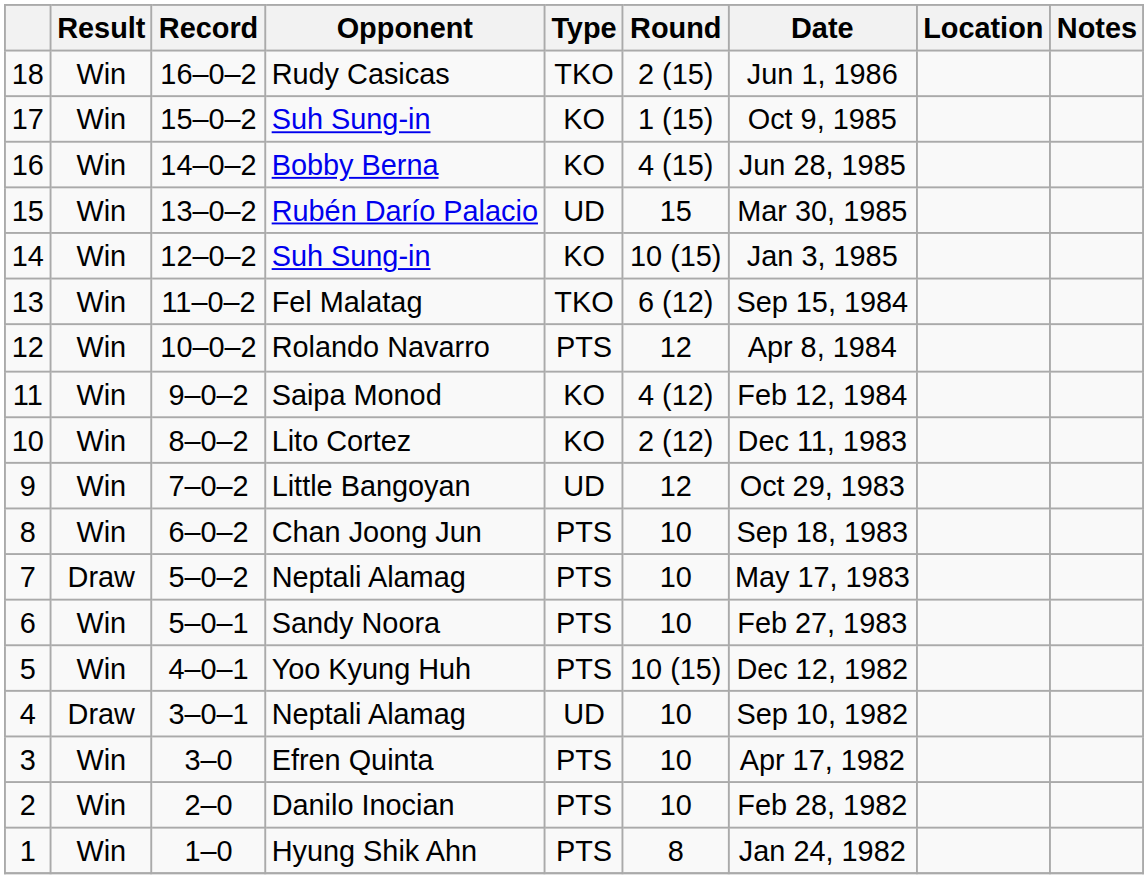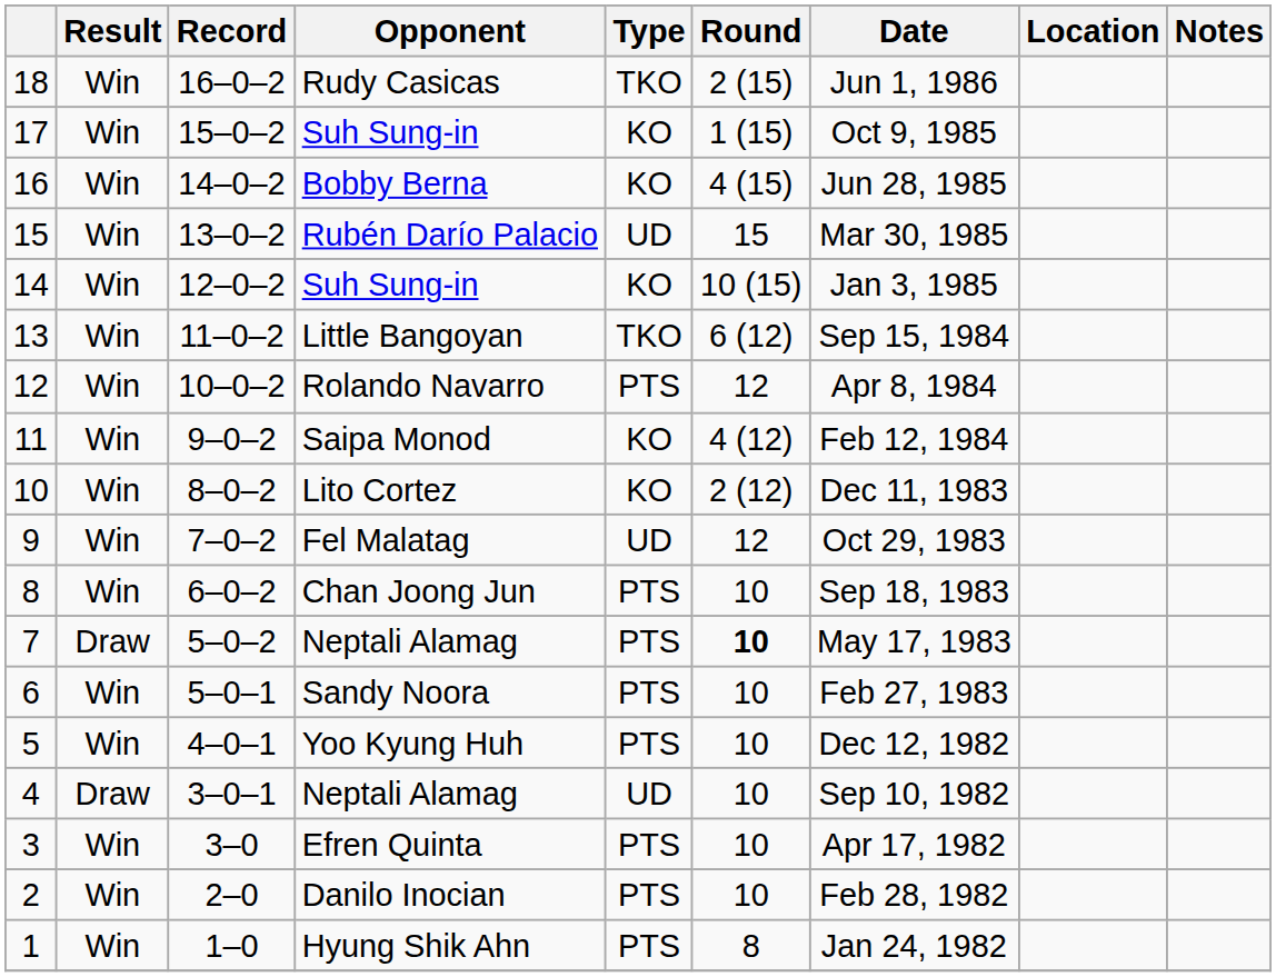13 | Opponent: Fel Malatag -> Little Bangoyan
9 | Opponent: Little Bangoyan -> Fel Malatag
7 | Round: normal -> bold
5 | Round: 10 (15) -> 10
